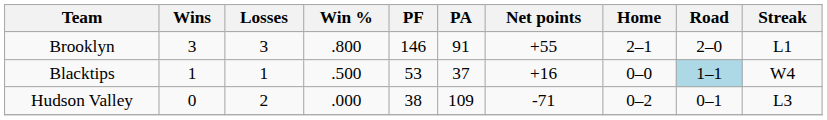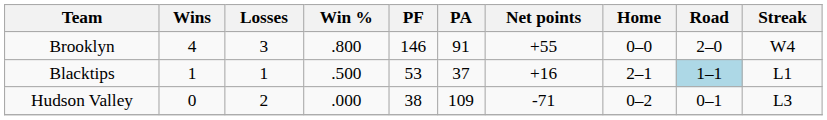Brooklyn | Wins: 3 -> 4
Brooklyn | Home: 2–1 -> 0–0
Brooklyn | Streak: L1 -> W4
Blacktips | Home: 0–0 -> 2–1
Blacktips | Streak: W4 -> L1
